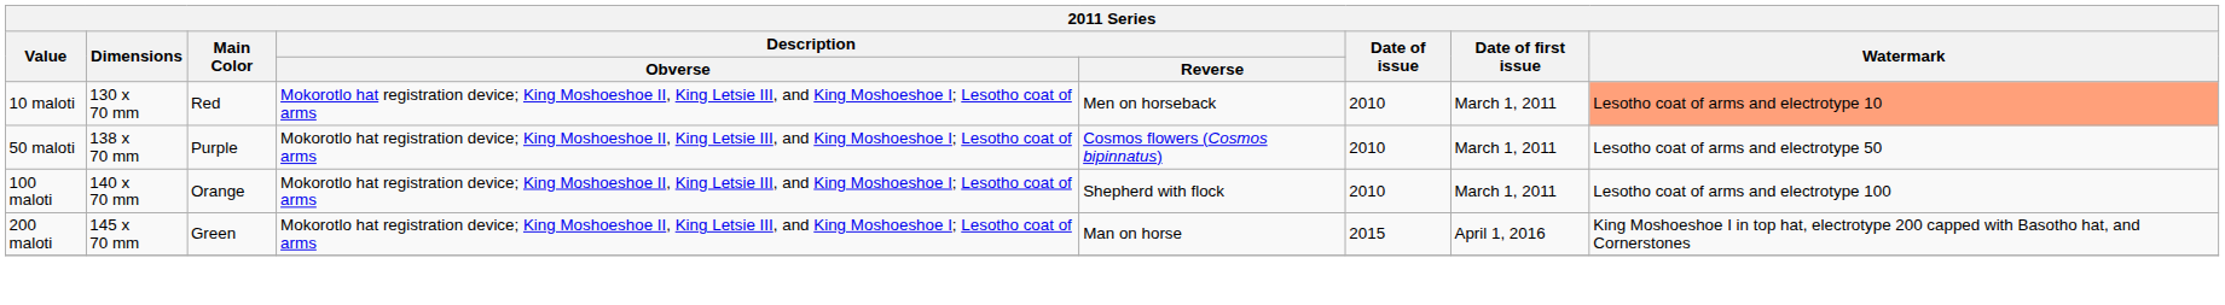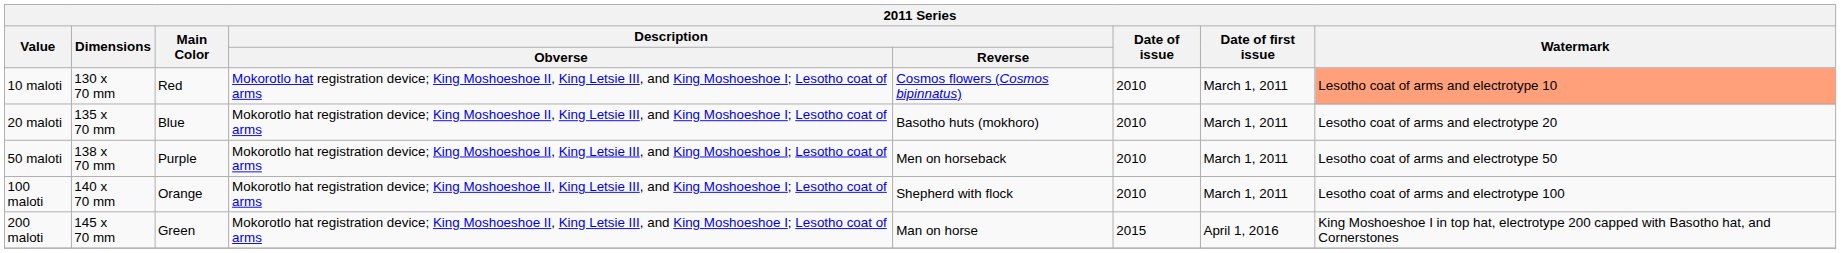10 maloti | Description / Reverse: Men on horseback -> Cosmos flowers (Cosmos bipinnatus)
+ row: 20 maloti | 135 x 70 mm | Blue | Mokorotlo hat registration device; King Moshoeshoe II, King Letsie III, and King Moshoeshoe I; Lesotho coat of arms | Basotho huts (mokhoro) | 2010 | March 1, 2011 | Lesotho coat of arms and electrotype 20
50 maloti | Description / Reverse: Cosmos flowers (Cosmos bipinnatus) -> Men on horseback
